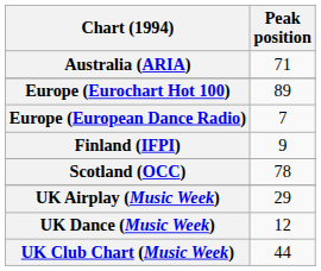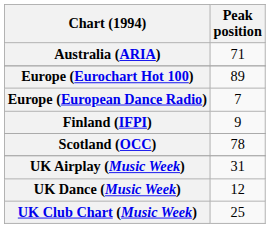UK Airplay (Music Week) | Peak position: 29 -> 31
UK Club Chart (Music Week) | Peak position: 44 -> 25
